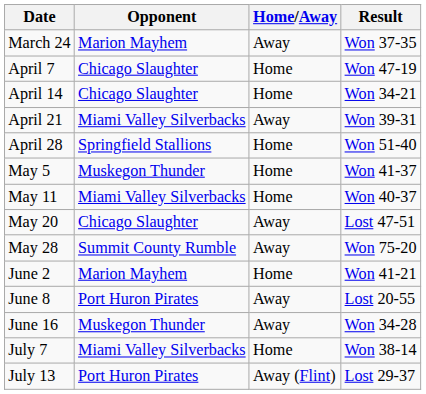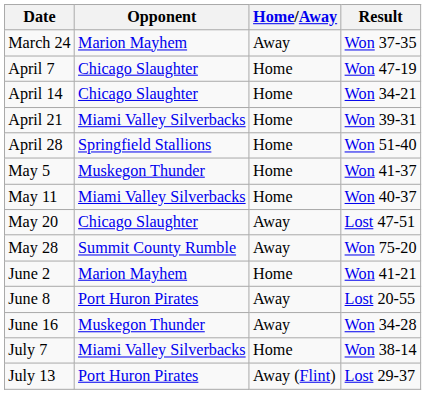April 21 | Home/Away: Away -> Home
